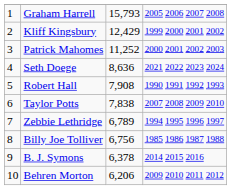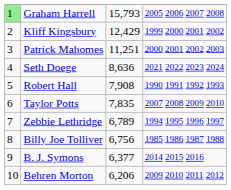Graham Harrell | column 1: no background -> lightgreen background
Patrick Mahomes | column 3: 11,252 -> 11,251
Taylor Potts | column 3: 7,838 -> 7,835
B. J. Symons | column 3: 6,378 -> 6,377
